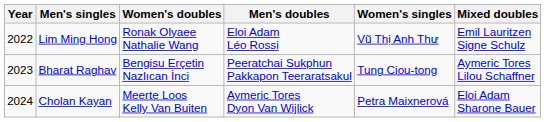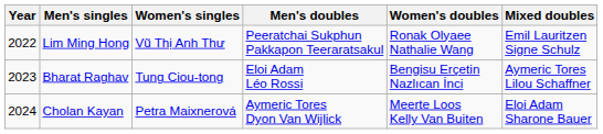columns swapped: Women's singles <-> Women's doubles
Lim Ming Hong | Men's doubles: Eloi Adam Léo Rossi -> Peeratchai Sukphun Pakkapon Teeraratsakul
Bharat Raghav | Men's doubles: Peeratchai Sukphun Pakkapon Teeraratsakul -> Eloi Adam Léo Rossi
